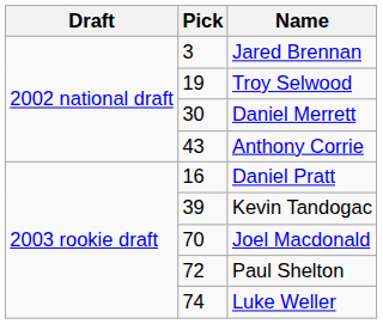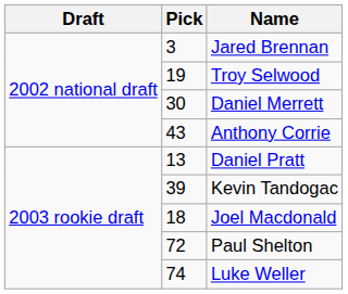Daniel Pratt | Pick: 16 -> 13
Joel Macdonald | Pick: 70 -> 18
